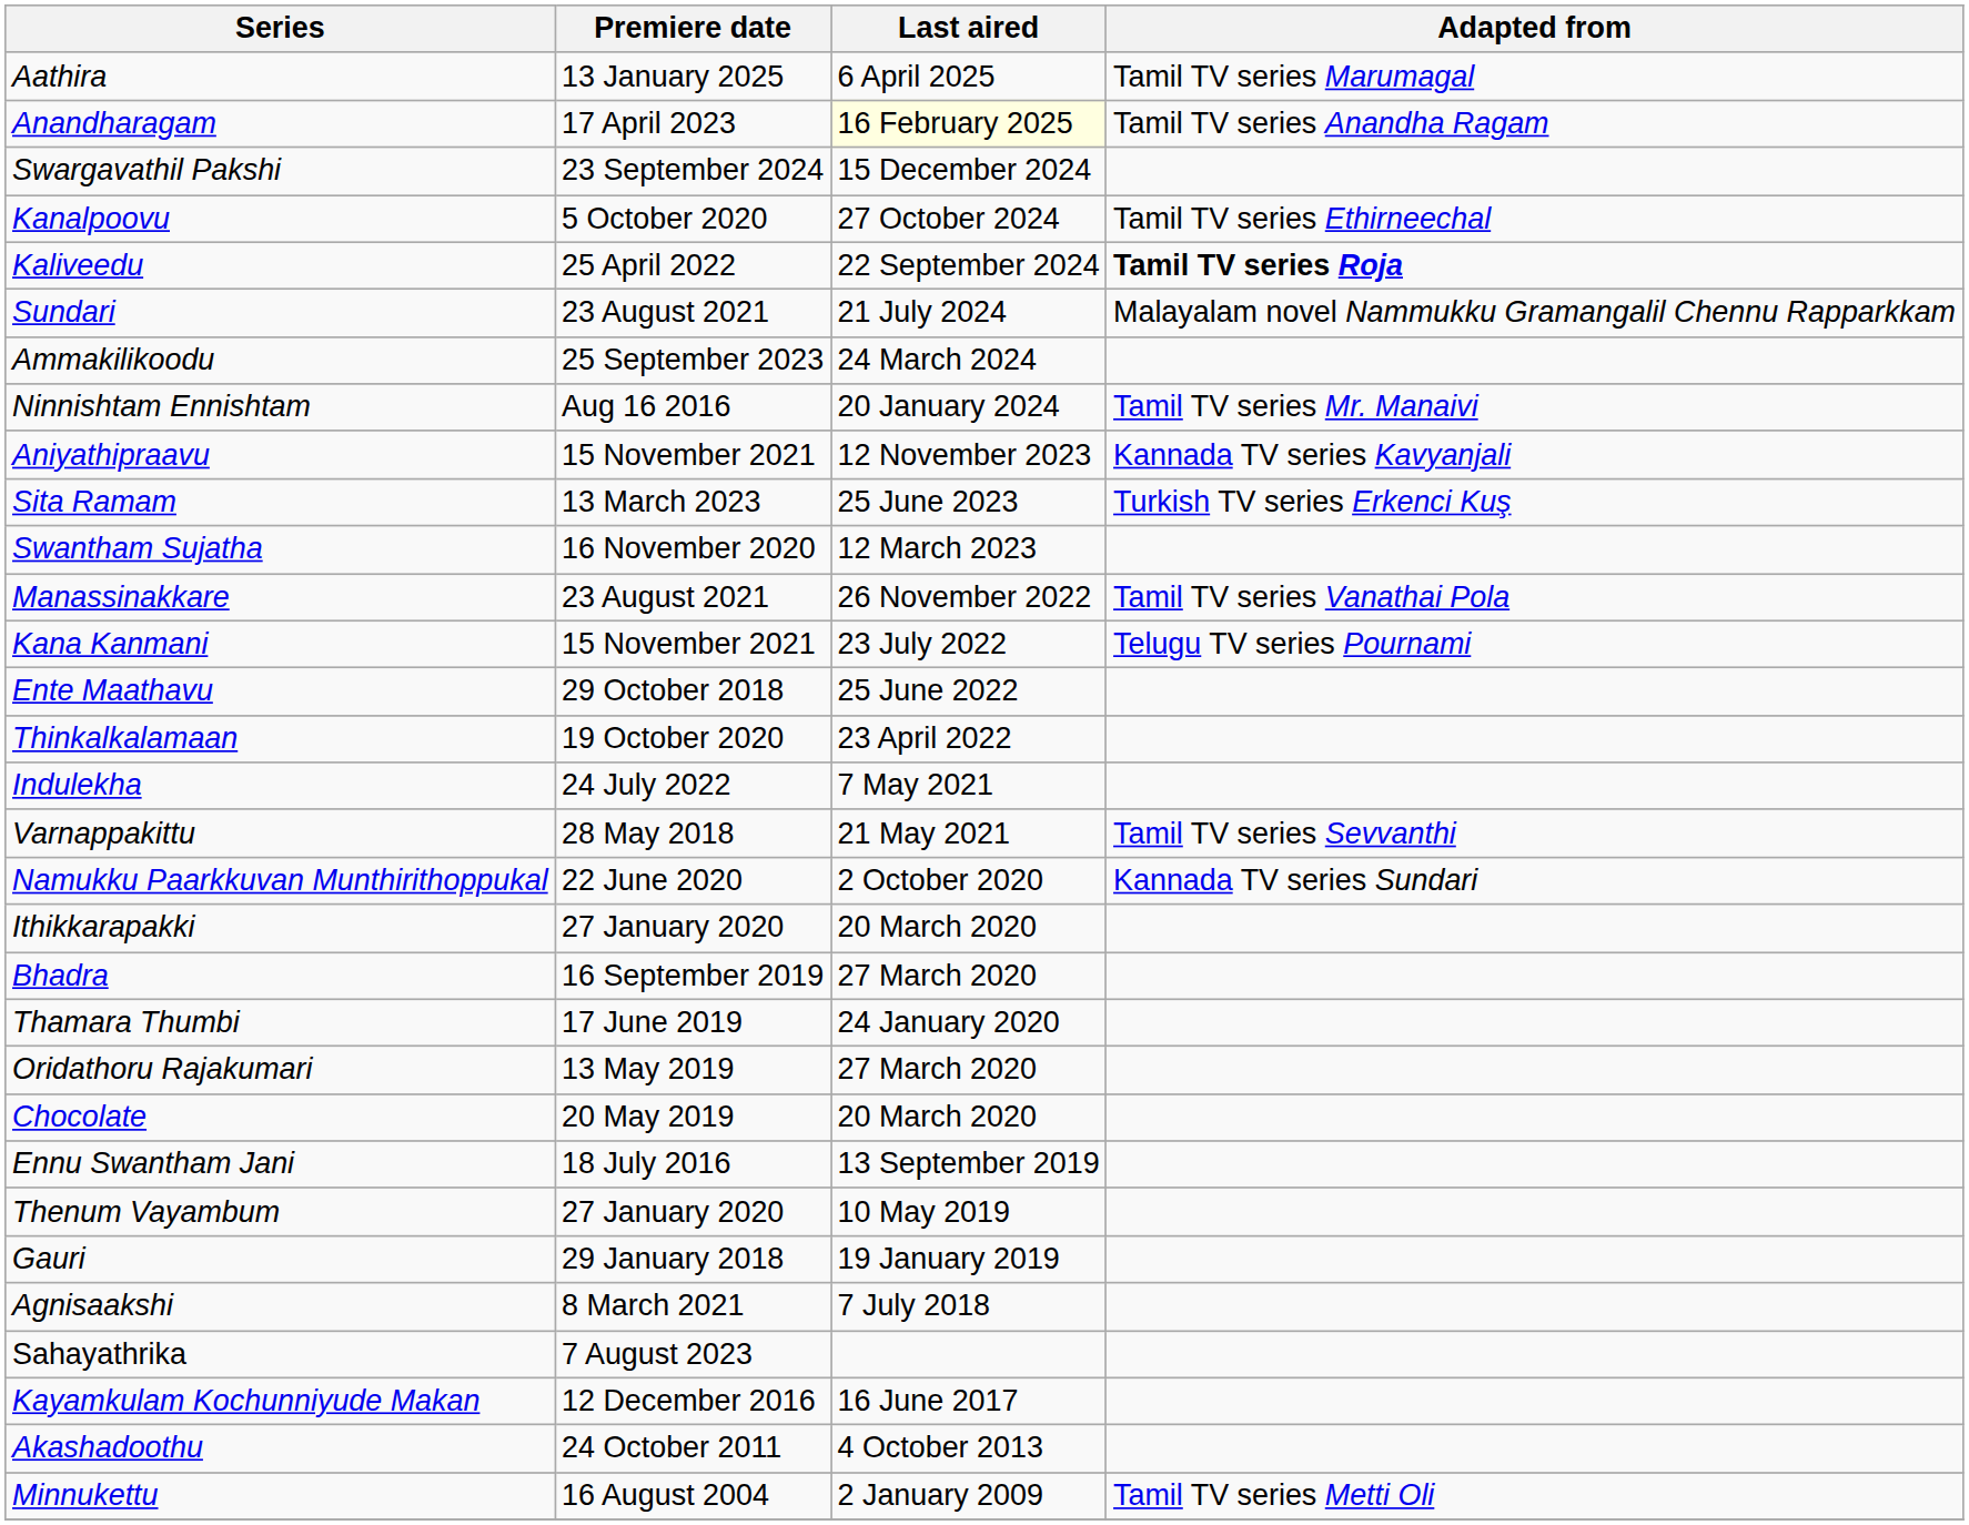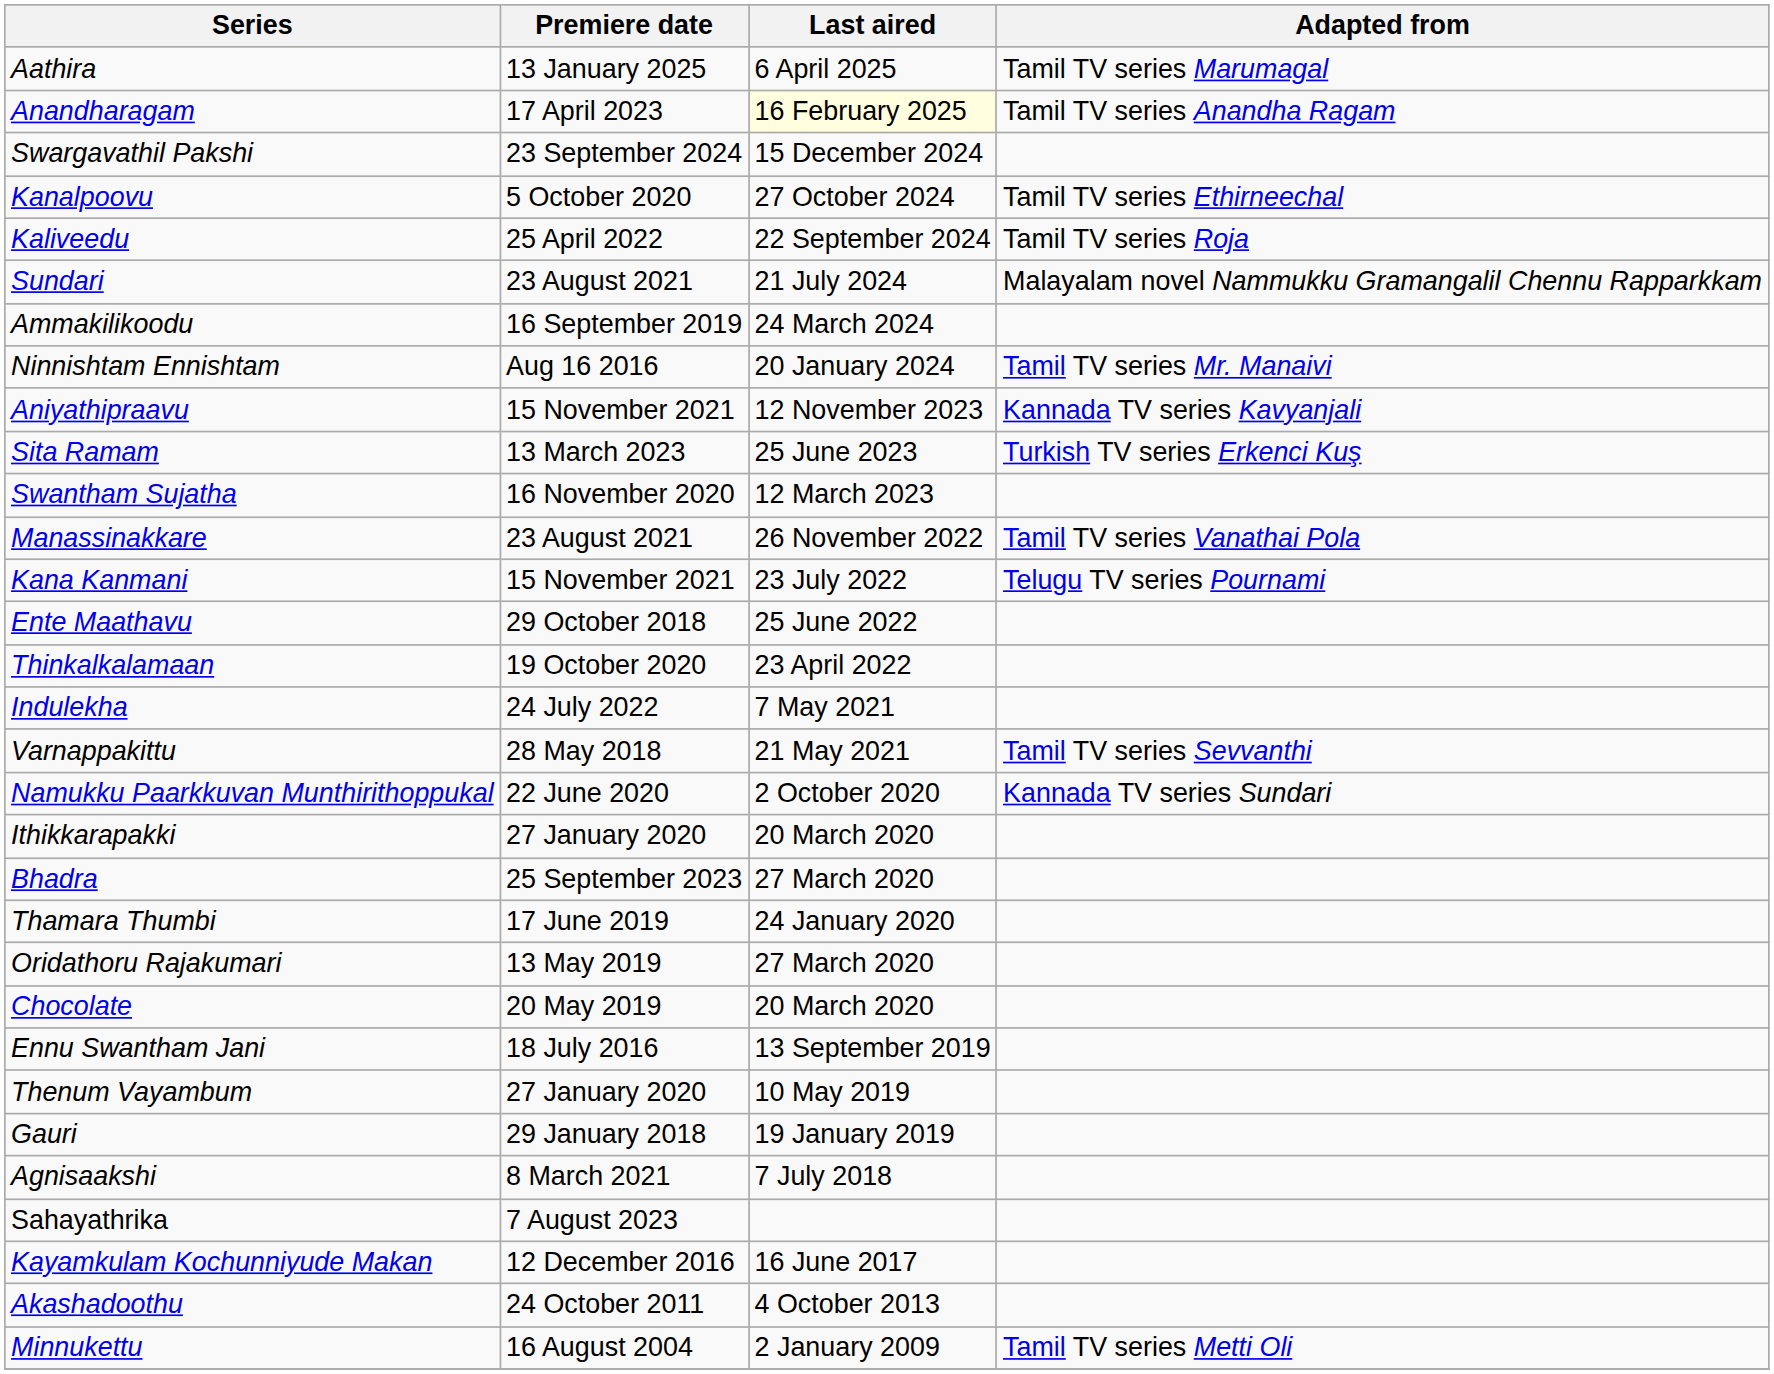Kaliveedu | Adapted from: bold -> normal
Ammakilikoodu | Premiere date: 25 September 2023 -> 16 September 2019
Bhadra | Premiere date: 16 September 2019 -> 25 September 2023
